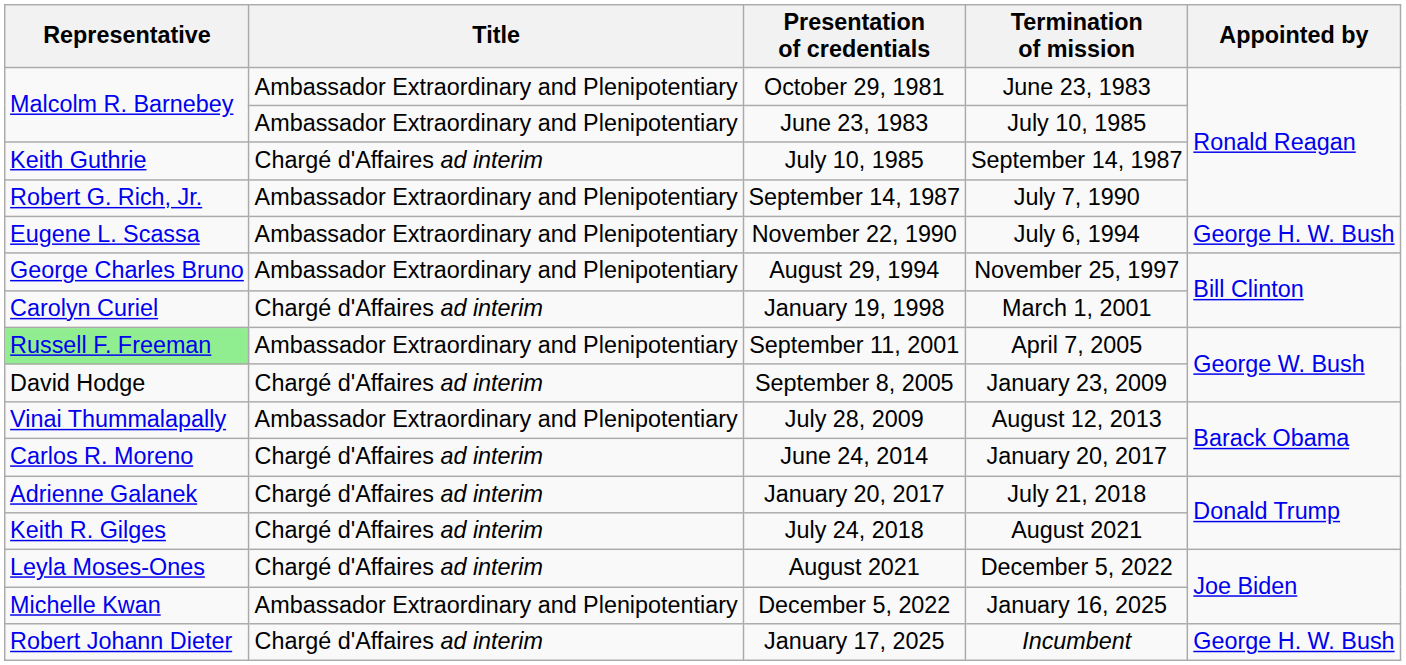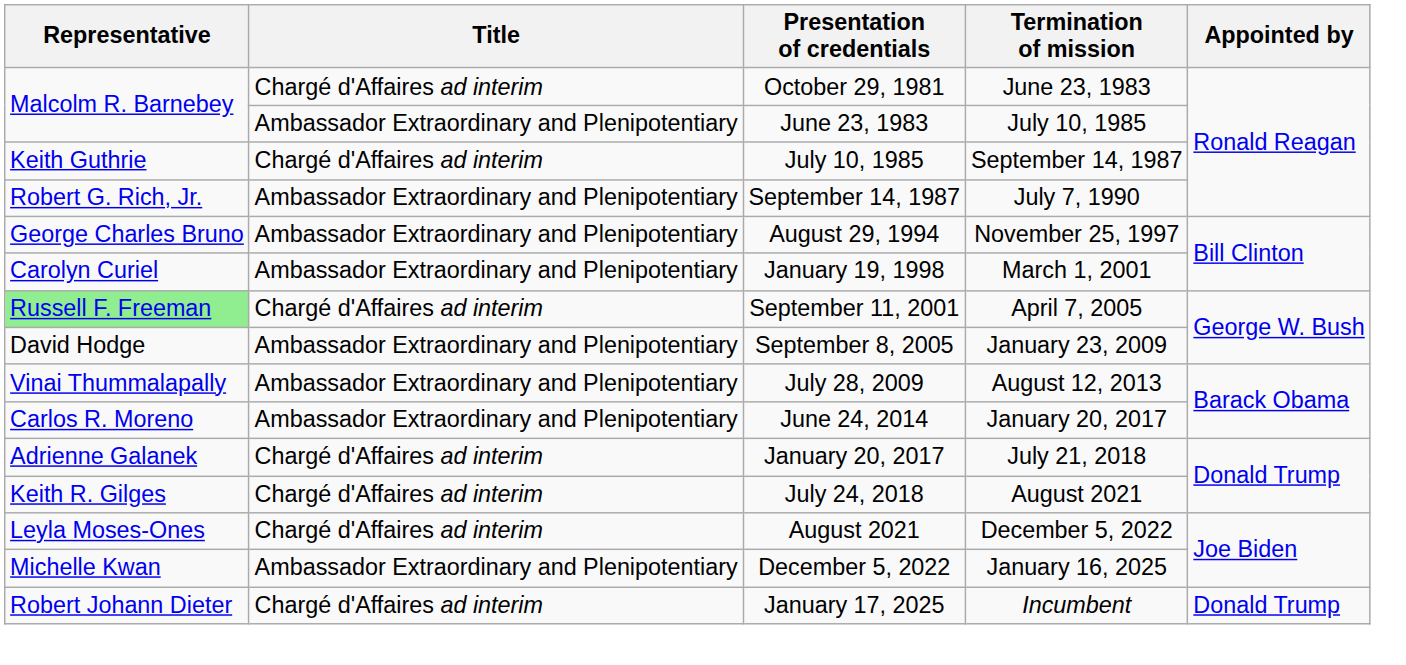October 29, 1981 | Title: Ambassador Extraordinary and Plenipotentiary -> Chargé d'Affaires ad interim
- row: Eugene L. Scassa | Ambassador Extraordinary and Plenipotentiary | November 22, 1990 | July 6, 1994 | George H. W. Bush
January 19, 1998 | Title: Chargé d'Affaires ad interim -> Ambassador Extraordinary and Plenipotentiary
September 11, 2001 | Title: Ambassador Extraordinary and Plenipotentiary -> Chargé d'Affaires ad interim
September 8, 2005 | Title: Chargé d'Affaires ad interim -> Ambassador Extraordinary and Plenipotentiary
June 24, 2014 | Title: Chargé d'Affaires ad interim -> Ambassador Extraordinary and Plenipotentiary
January 17, 2025 | Appointed by: George H. W. Bush -> Donald Trump
